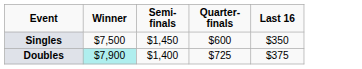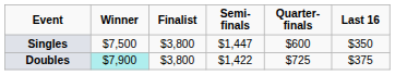+ column: Finalist | $3,800 | $3,800
Singles | Semi-finals: $1,450 -> $1,447
Doubles | Semi-finals: $1,400 -> $1,422
